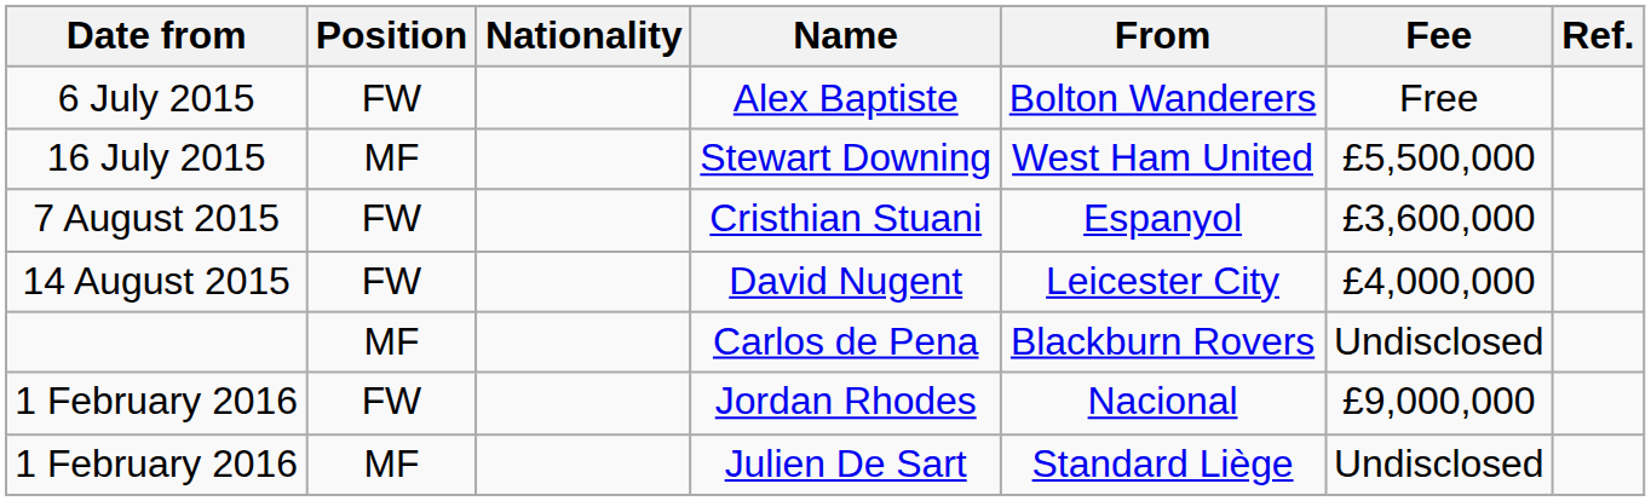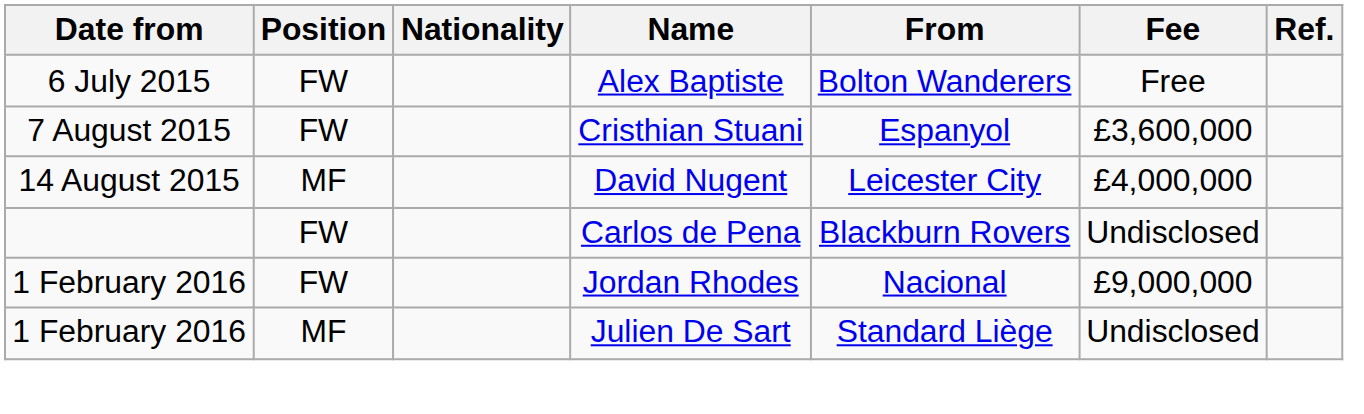- row: 16 July 2015 | MF | Stewart Downing | West Ham United | £5,500,000
David Nugent | Position: FW -> MF
Carlos de Pena | Position: MF -> FW
